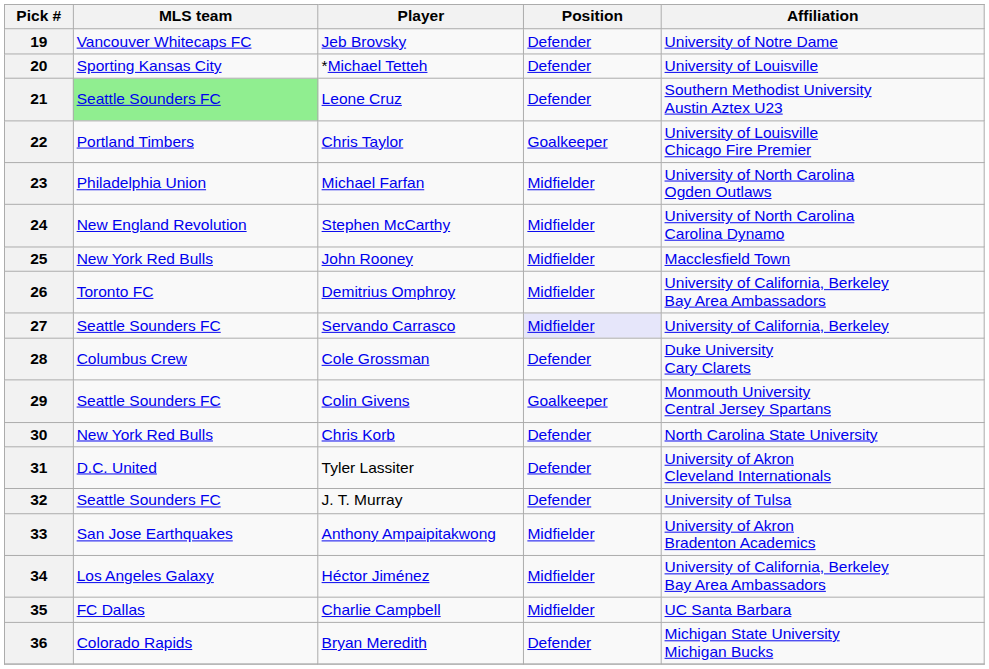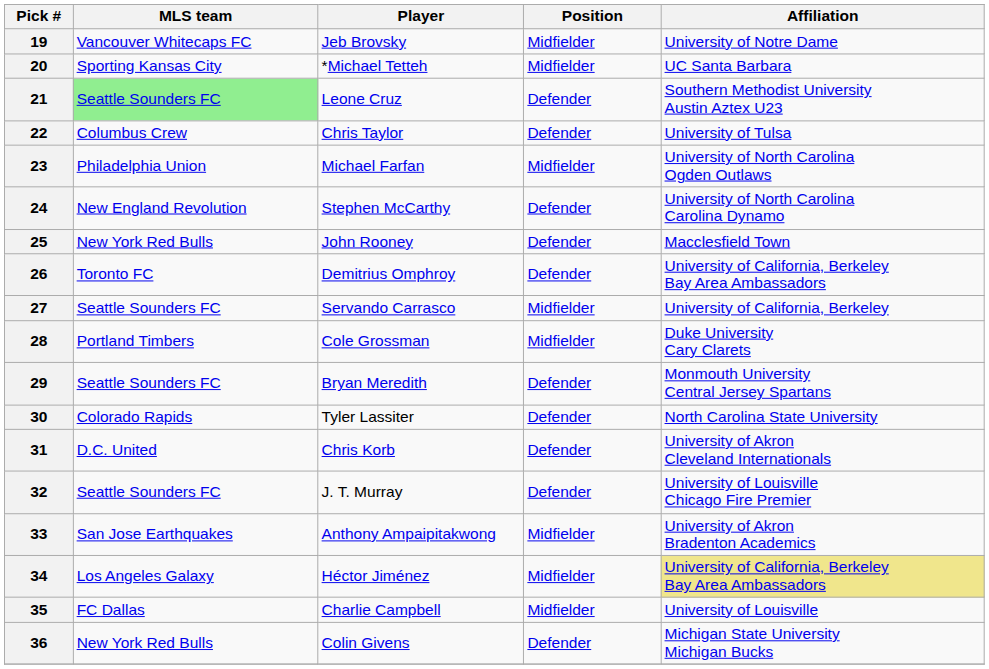19 | Position: Defender -> Midfielder
20 | Position: Defender -> Midfielder
20 | Affiliation: University of Louisville -> UC Santa Barbara
22 | MLS team: Portland Timbers -> Columbus Crew
22 | Position: Goalkeeper -> Defender
22 | Affiliation: University of Louisville Chicago Fire Premier -> University of Tulsa
24 | Position: Midfielder -> Defender
25 | Position: Midfielder -> Defender
26 | Position: Midfielder -> Defender
27 | Position: lavender background -> no background
28 | MLS team: Columbus Crew -> Portland Timbers
28 | Position: Defender -> Midfielder
29 | Player: Colin Givens -> Bryan Meredith
29 | Position: Goalkeeper -> Defender
30 | MLS team: New York Red Bulls -> Colorado Rapids
30 | Player: Chris Korb -> Tyler Lassiter
31 | Player: Tyler Lassiter -> Chris Korb
32 | Affiliation: University of Tulsa -> University of Louisville Chicago Fire Premier
34 | Affiliation: no background -> khaki background
35 | Affiliation: UC Santa Barbara -> University of Louisville
36 | MLS team: Colorado Rapids -> New York Red Bulls
36 | Player: Bryan Meredith -> Colin Givens
